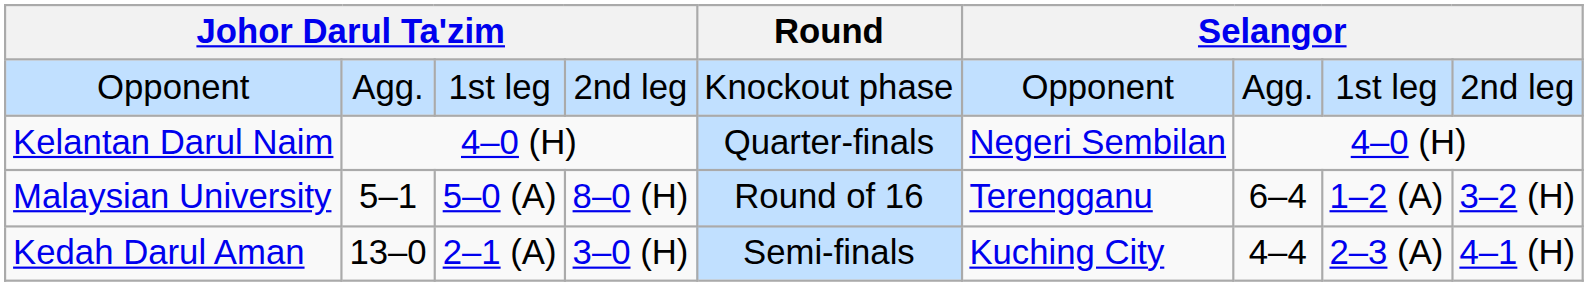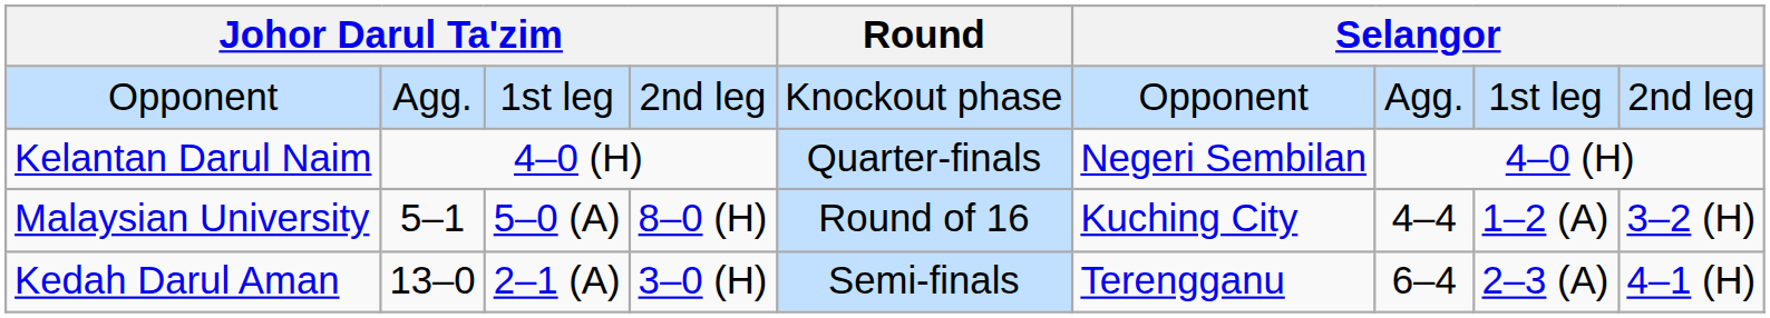Malaysian University | column 6: Terengganu -> Kuching City
Malaysian University | column 7: 6–4 -> 4–4
Kedah Darul Aman | column 6: Kuching City -> Terengganu
Kedah Darul Aman | column 7: 4–4 -> 6–4
